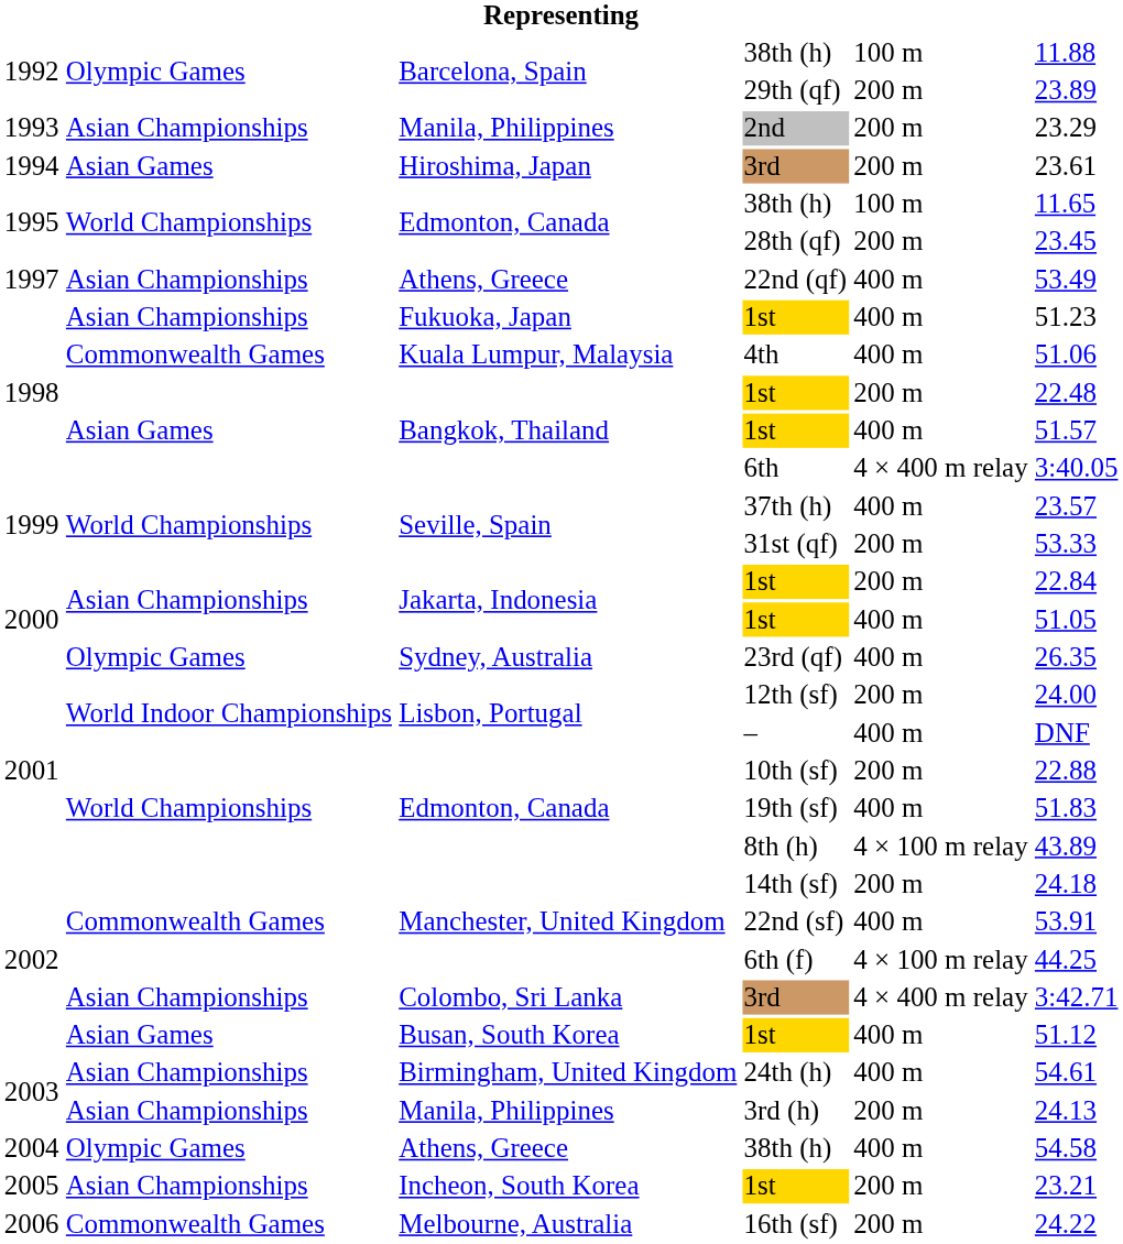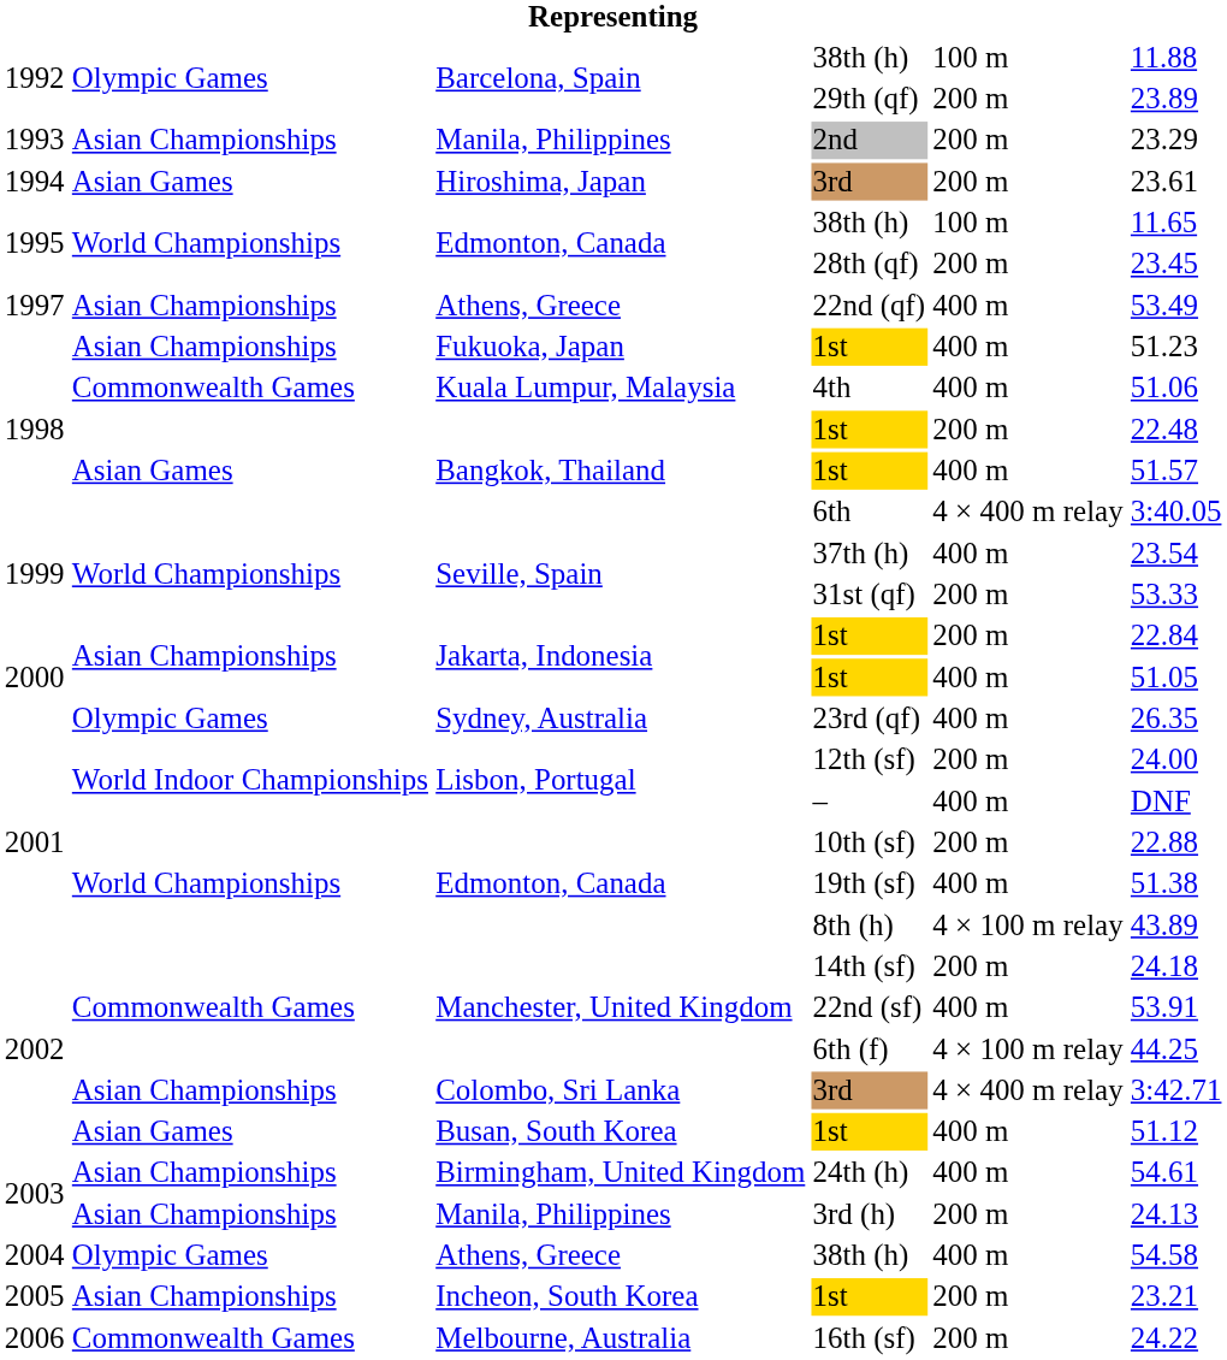37th (h) | column 6: 23.57 -> 23.54
19th (sf) | column 6: 51.83 -> 51.38
